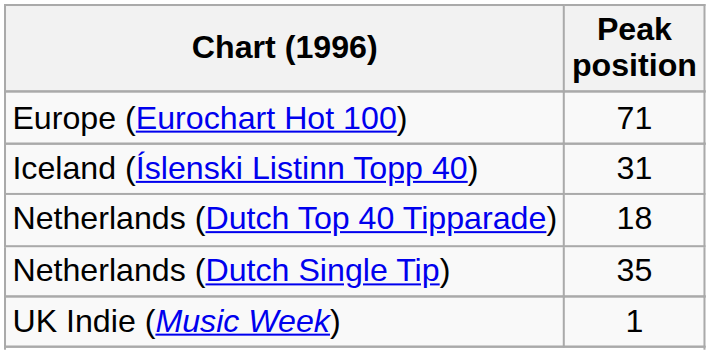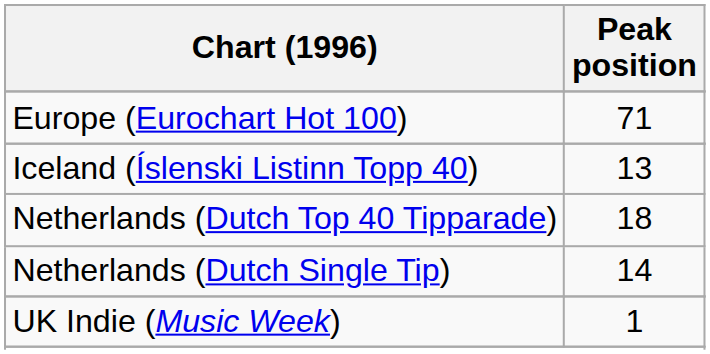Iceland (Íslenski Listinn Topp 40) | Peak position: 31 -> 13
Netherlands (Dutch Single Tip) | Peak position: 35 -> 14
